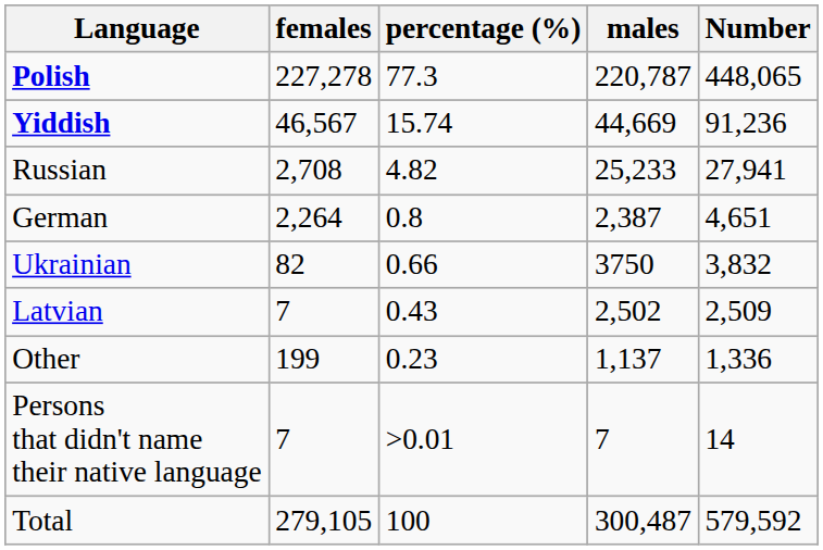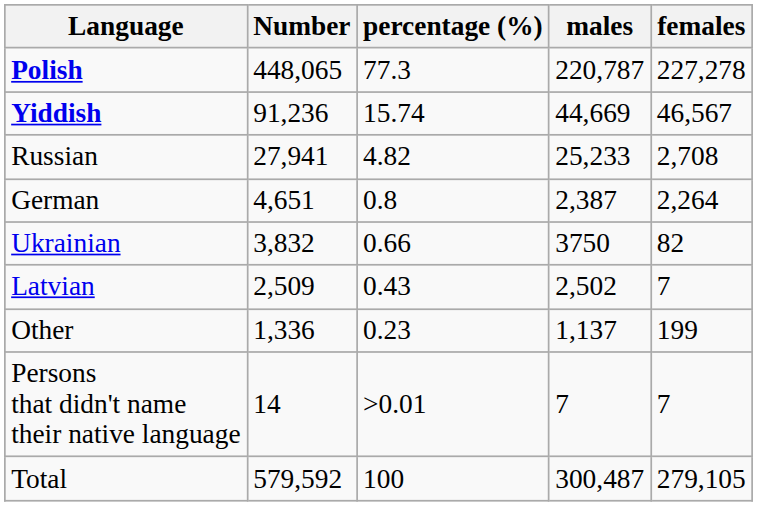columns swapped: Number <-> females
